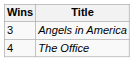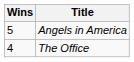Angels in America | Wins: 3 -> 5
